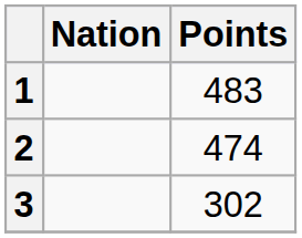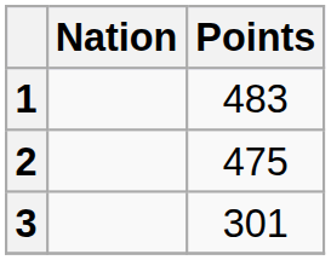2 | Points: 474 -> 475
3 | Points: 302 -> 301
